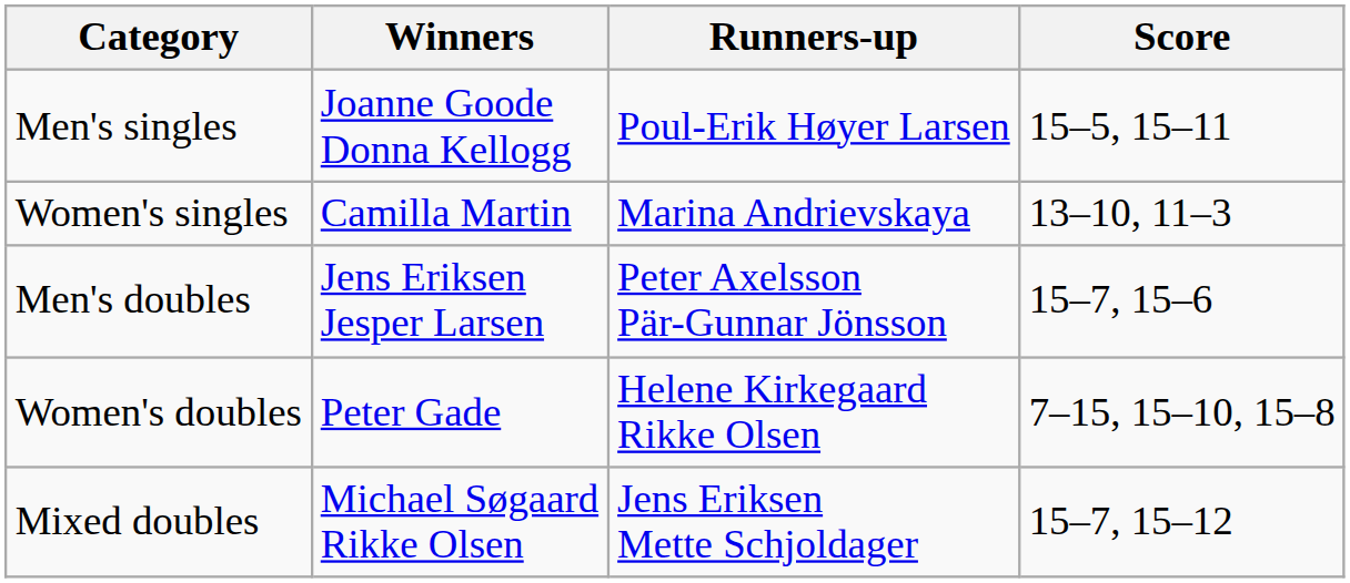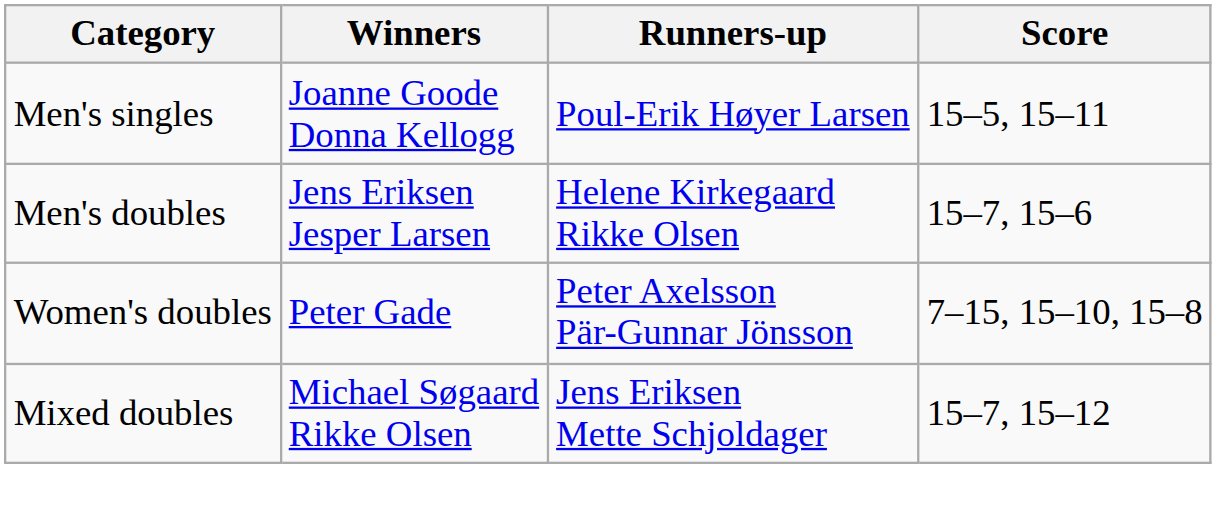- row: Women's singles | Camilla Martin | Marina Andrievskaya | 13–10, 11–3
Men's doubles | Runners-up: Peter Axelsson Pär-Gunnar Jönsson -> Helene Kirkegaard Rikke Olsen
Women's doubles | Runners-up: Helene Kirkegaard Rikke Olsen -> Peter Axelsson Pär-Gunnar Jönsson
